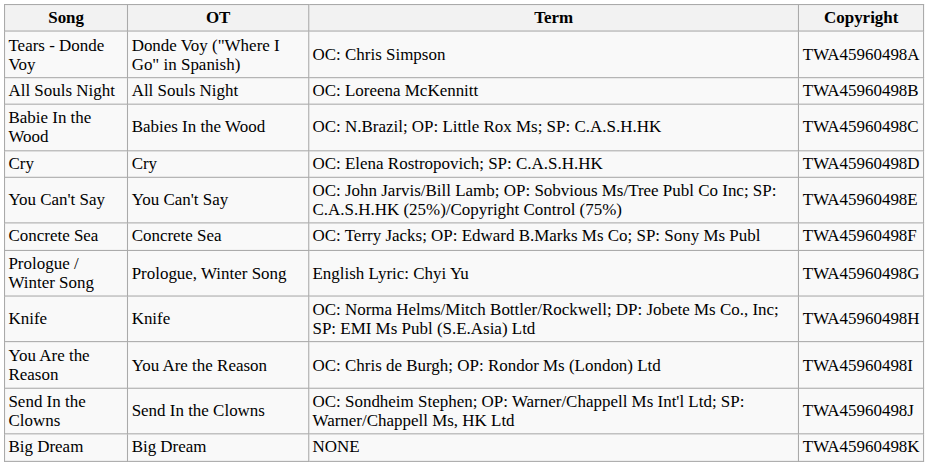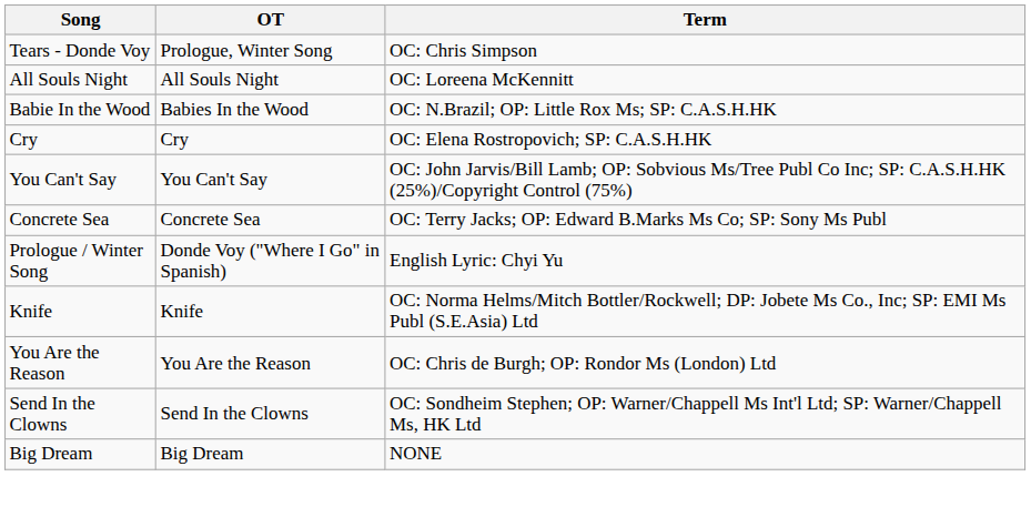- column: Copyright | TWA45960498A | TWA45960498B | TWA45960498C | TWA45960498D | TWA45960498E | TWA45960498F | TWA45960498G | TWA45960498H | TWA45960498I | TWA45960498J | TWA45960498K
Tears - Donde Voy | OT: Donde Voy ("Where I Go" in Spanish) -> Prologue, Winter Song
Prologue / Winter Song | OT: Prologue, Winter Song -> Donde Voy ("Where I Go" in Spanish)
